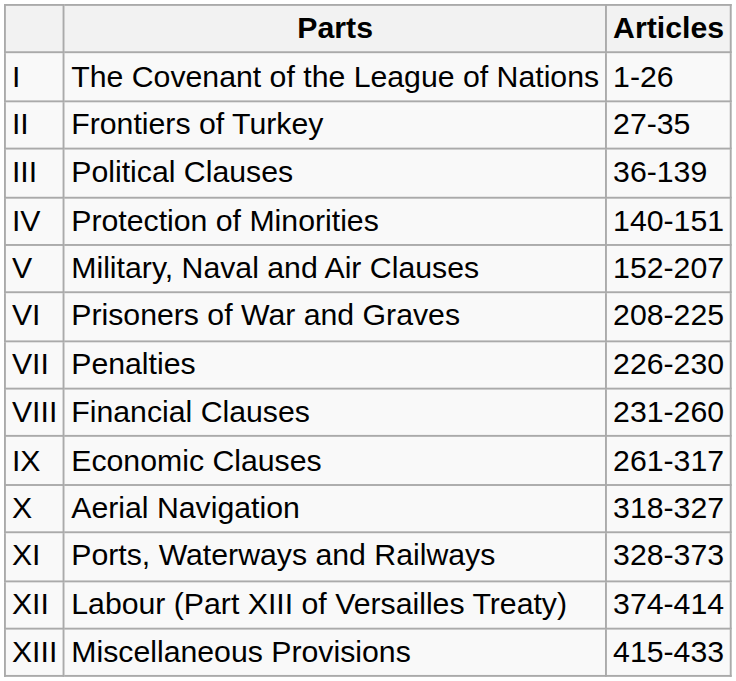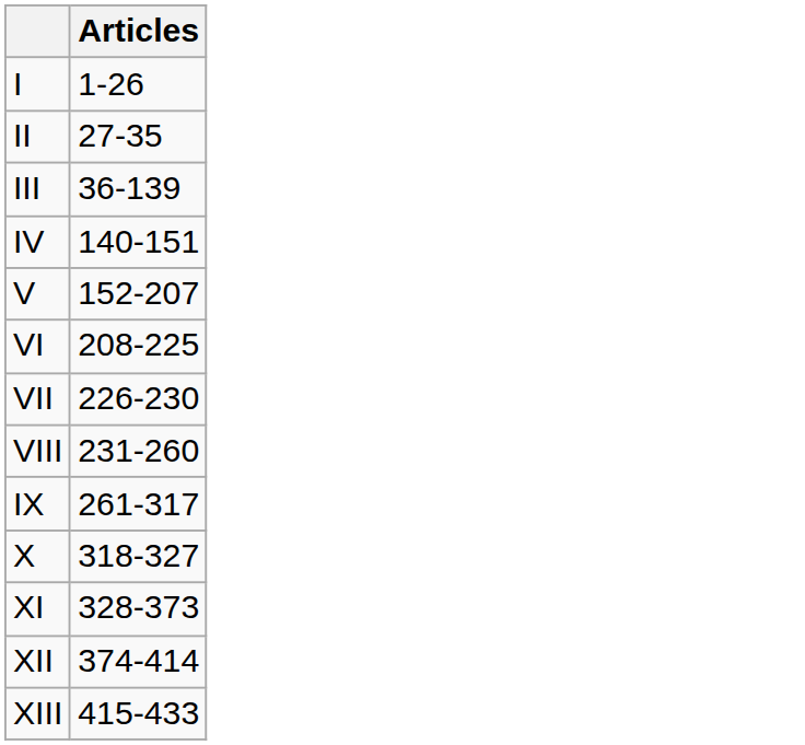- column: Parts | The Covenant of the League of Nations | Frontiers of Turkey | Political Clauses | Protection of Minorities | Military, Naval and Air Clauses | Prisoners of War and Graves | Penalties | Financial Clauses | Economic Clauses | Aerial Navigation | Ports, Waterways and Railways | Labour (Part XIII of Versailles Treaty) | Miscellaneous Provisions
